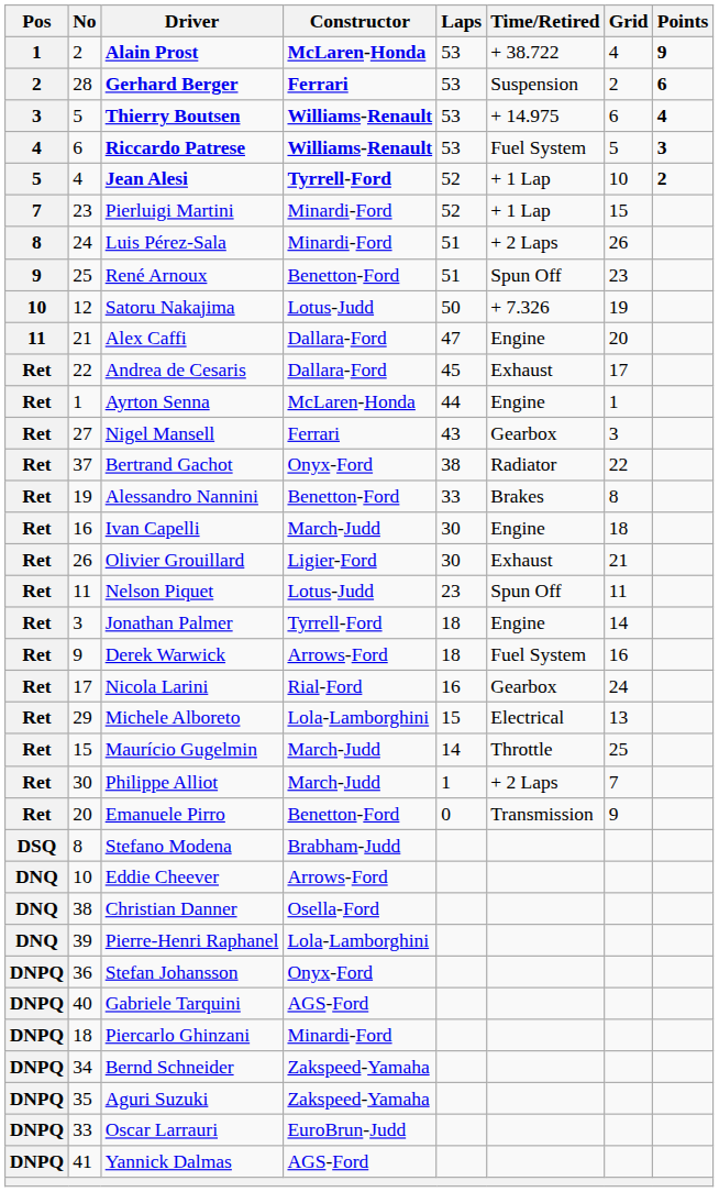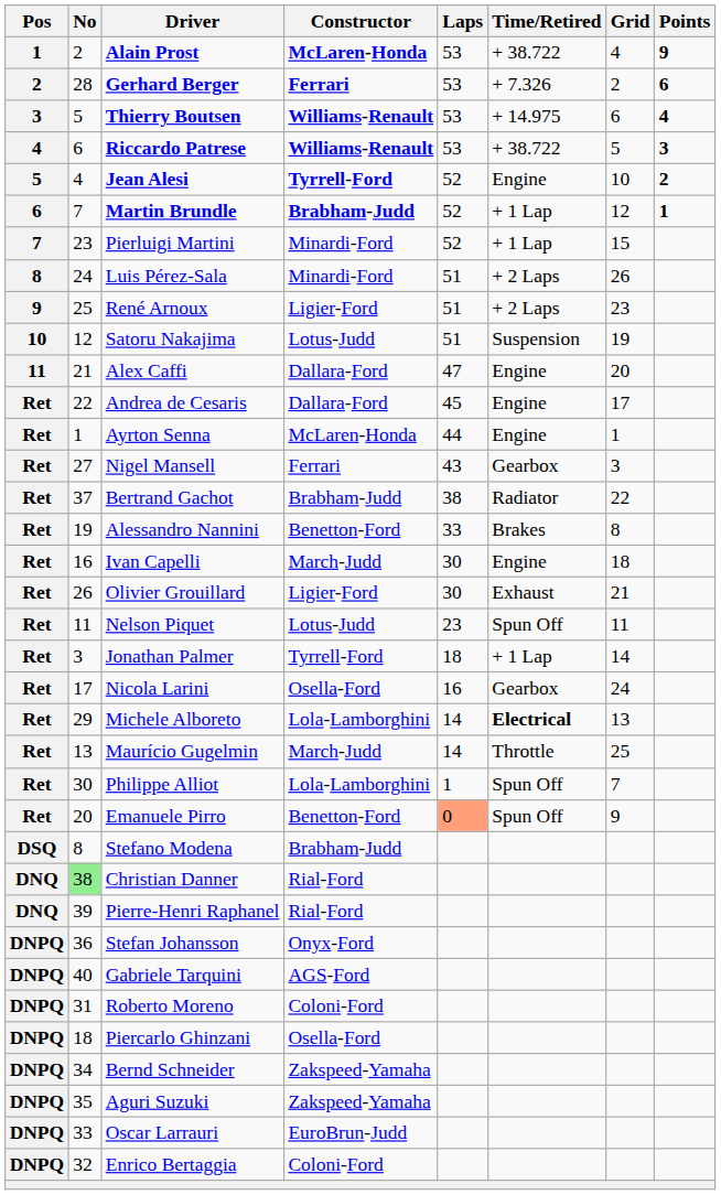Gerhard Berger | Time/Retired: Suspension -> + 7.326
Riccardo Patrese | Time/Retired: Fuel System -> + 38.722
Jean Alesi | Time/Retired: + 1 Lap -> Engine
+ row: 6 | 7 | Martin Brundle | Brabham-Judd | 52 | + 1 Lap | 12 | 1
René Arnoux | Constructor: Benetton-Ford -> Ligier-Ford
René Arnoux | Time/Retired: Spun Off -> + 2 Laps
Satoru Nakajima | Laps: 50 -> 51
Satoru Nakajima | Time/Retired: + 7.326 -> Suspension
Andrea de Cesaris | Time/Retired: Exhaust -> Engine
Bertrand Gachot | Constructor: Onyx-Ford -> Brabham-Judd
Jonathan Palmer | Time/Retired: Engine -> + 1 Lap
- row: Ret | 9 | Derek Warwick | Arrows-Ford | 18 | Fuel System | 16
Nicola Larini | Constructor: Rial-Ford -> Osella-Ford
Michele Alboreto | Laps: 15 -> 14
Michele Alboreto | Time/Retired: normal -> bold
Maurício Gugelmin | No: 15 -> 13
Philippe Alliot | Constructor: March-Judd -> Lola-Lamborghini
Philippe Alliot | Time/Retired: + 2 Laps -> Spun Off
Emanuele Pirro | Laps: no background -> lightsalmon background
Emanuele Pirro | Time/Retired: Transmission -> Spun Off
- row: DNQ | 10 | Eddie Cheever | Arrows-Ford
Christian Danner | No: no background -> lightgreen background
Christian Danner | Constructor: Osella-Ford -> Rial-Ford
Pierre-Henri Raphanel | Constructor: Lola-Lamborghini -> Rial-Ford
+ row: DNPQ | 31 | Roberto Moreno | Coloni-Ford
Piercarlo Ghinzani | Constructor: Minardi-Ford -> Osella-Ford
- row: DNPQ | 41 | Yannick Dalmas | AGS-Ford
+ row: DNPQ | 32 | Enrico Bertaggia | Coloni-Ford
